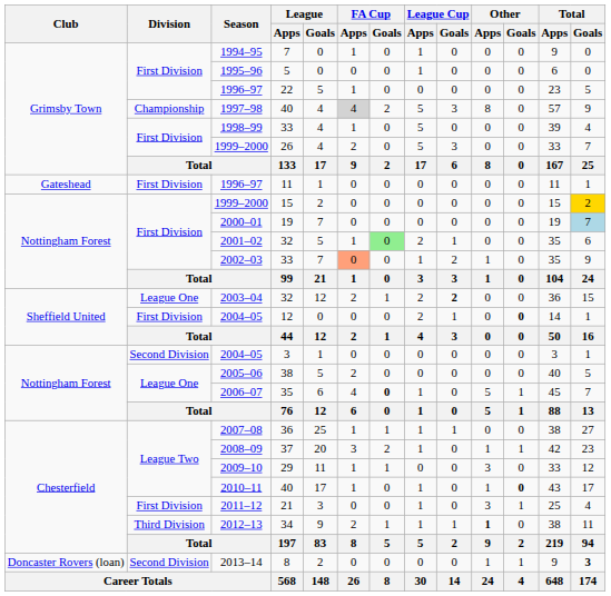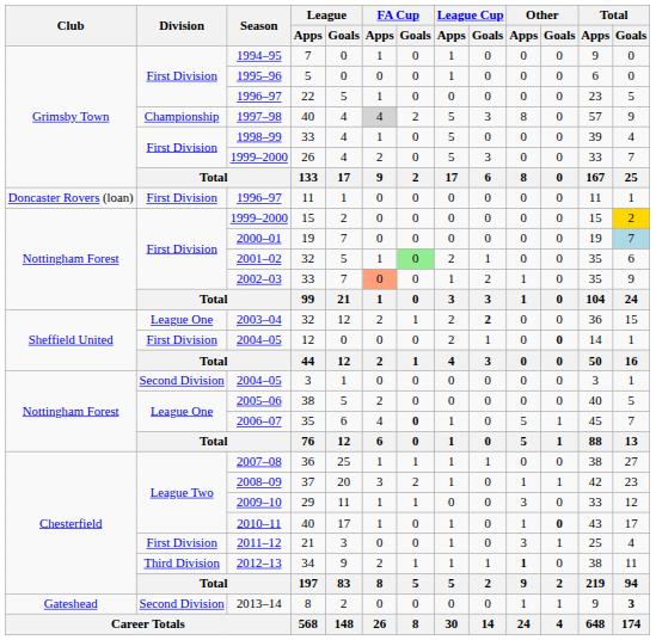1996–97 / 11 | Club: Gateshead -> Doncaster Rovers (loan)
2013–14 | Club: Doncaster Rovers (loan) -> Gateshead
